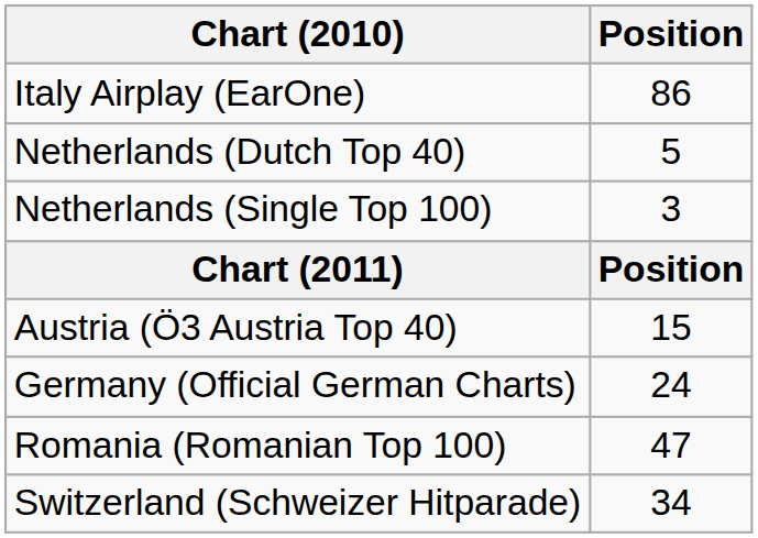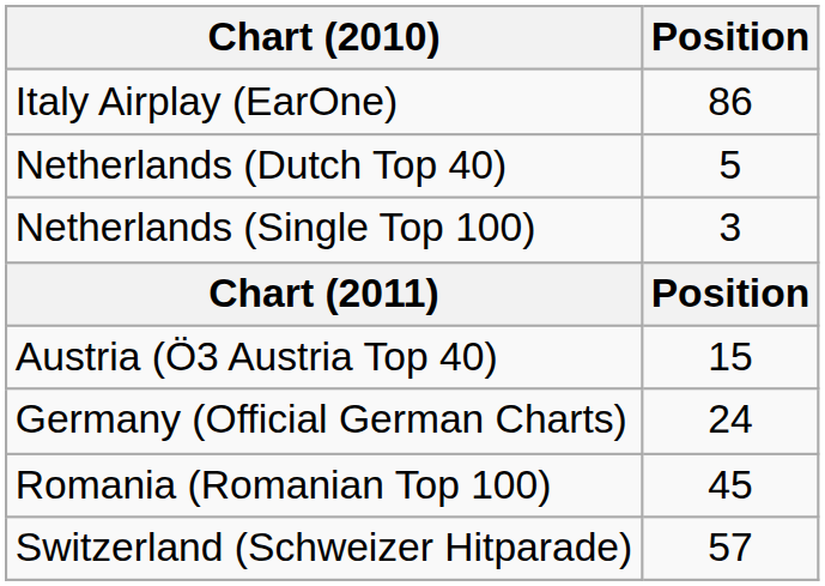Romania (Romanian Top 100) | Position: 47 -> 45
Switzerland (Schweizer Hitparade) | Position: 34 -> 57
